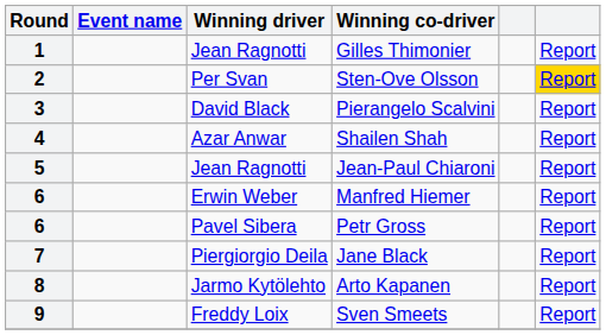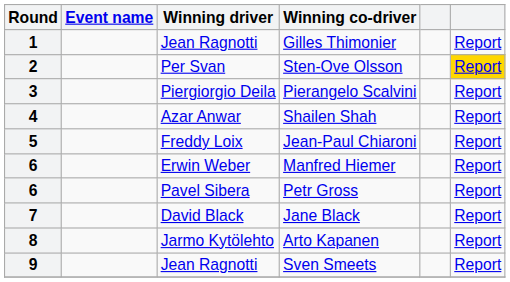3 | Winning driver: David Black -> Piergiorgio Deila
5 | Winning driver: Jean Ragnotti -> Freddy Loix
7 | Winning driver: Piergiorgio Deila -> David Black
9 | Winning driver: Freddy Loix -> Jean Ragnotti
